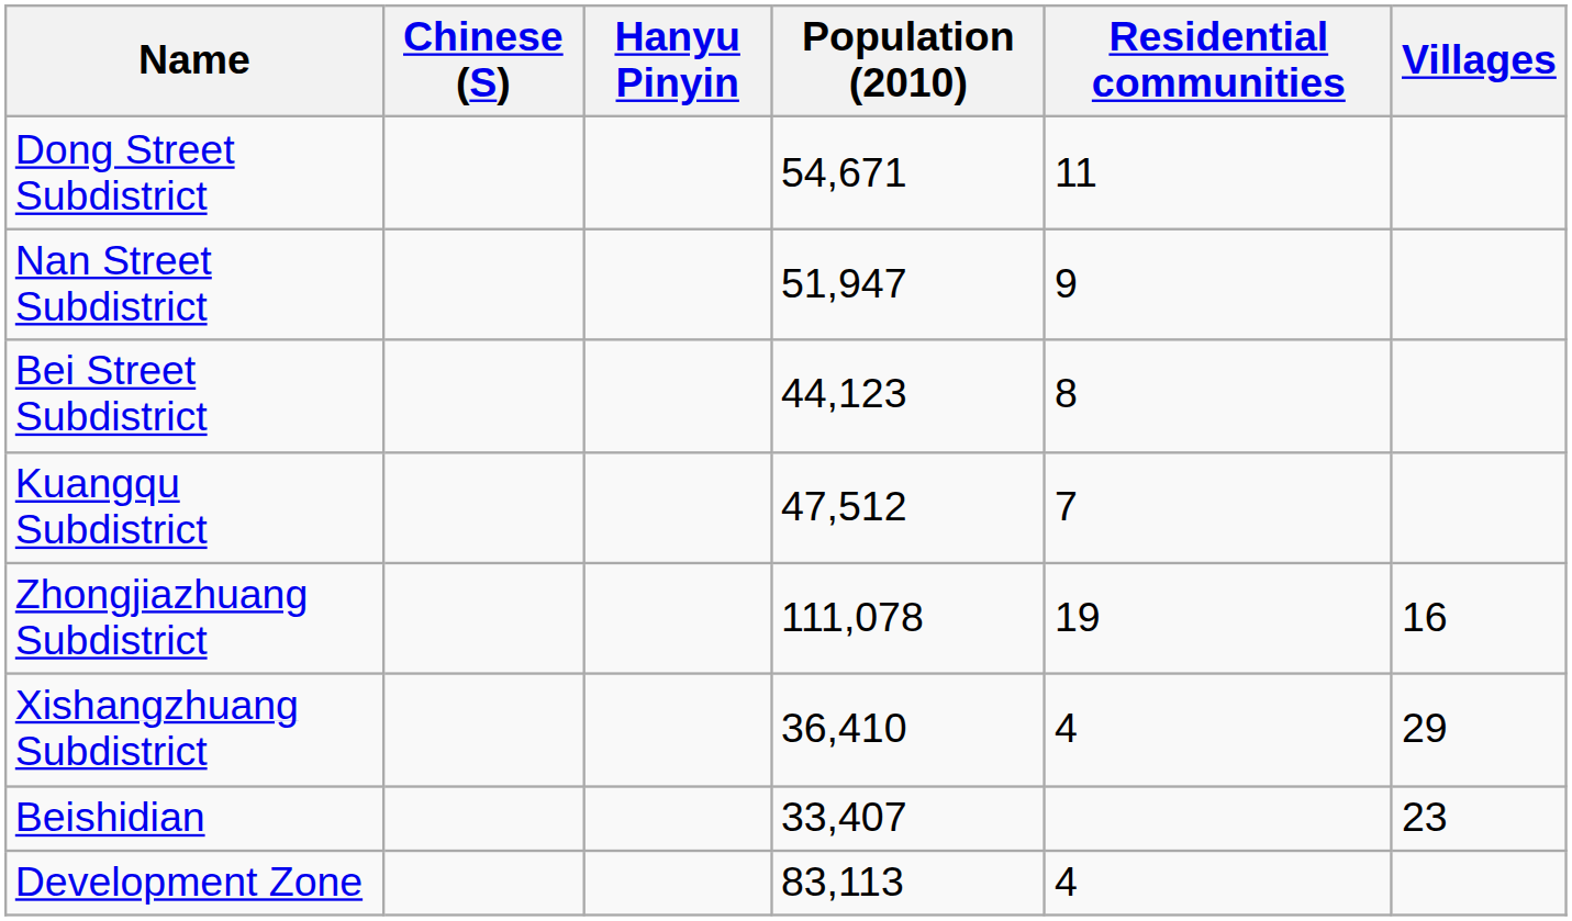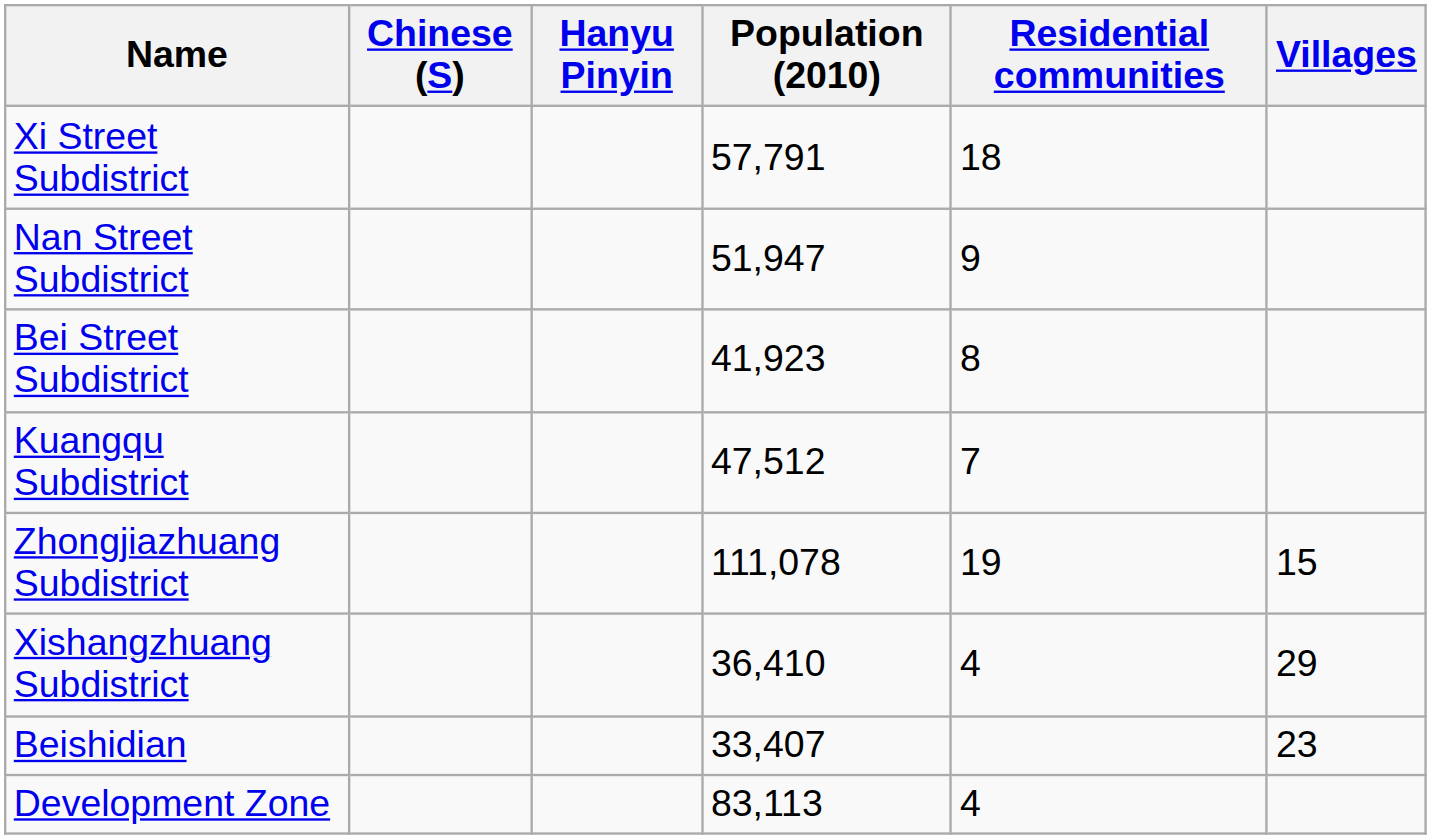- row: Dong Street Subdistrict | 54,671 | 11
+ row: Xi Street Subdistrict | 57,791 | 18
Bei Street Subdistrict | Population (2010): 44,123 -> 41,923
Zhongjiazhuang Subdistrict | Villages: 16 -> 15
